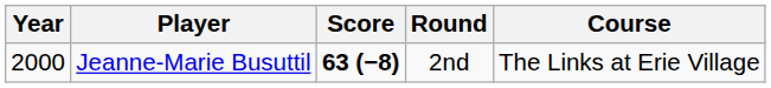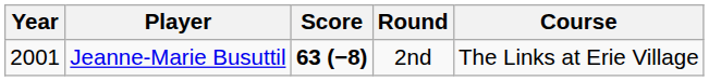Jeanne-Marie Busuttil | Year: 2000 -> 2001
